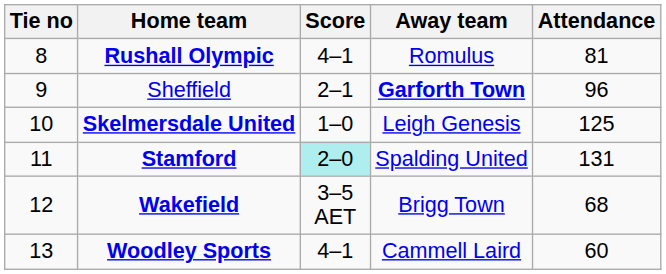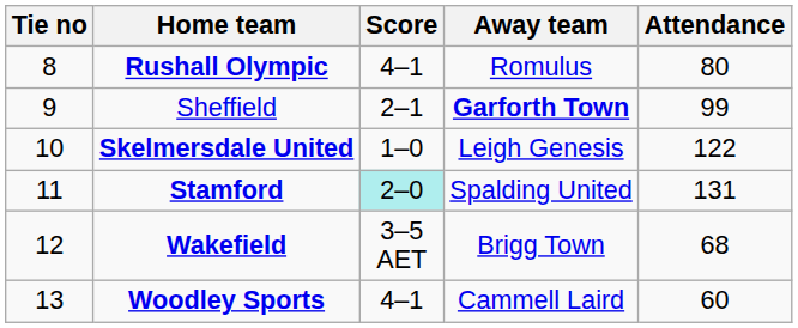Rushall Olympic | Attendance: 81 -> 80
Sheffield | Attendance: 96 -> 99
Skelmersdale United | Attendance: 125 -> 122
